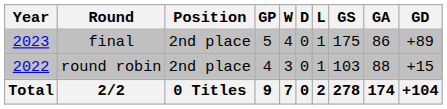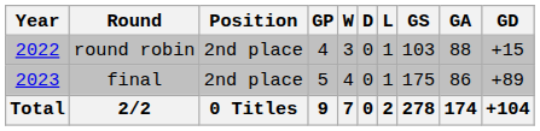rows swapped: round robin <-> final
